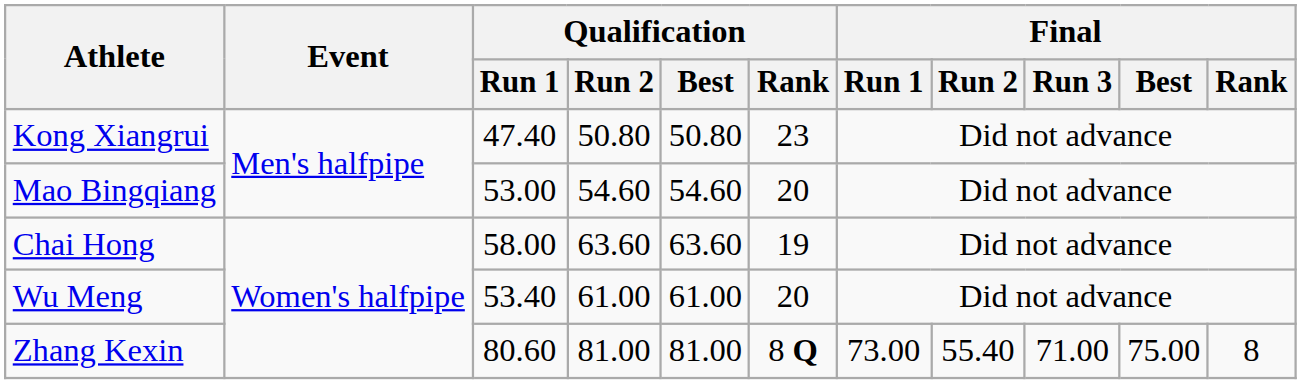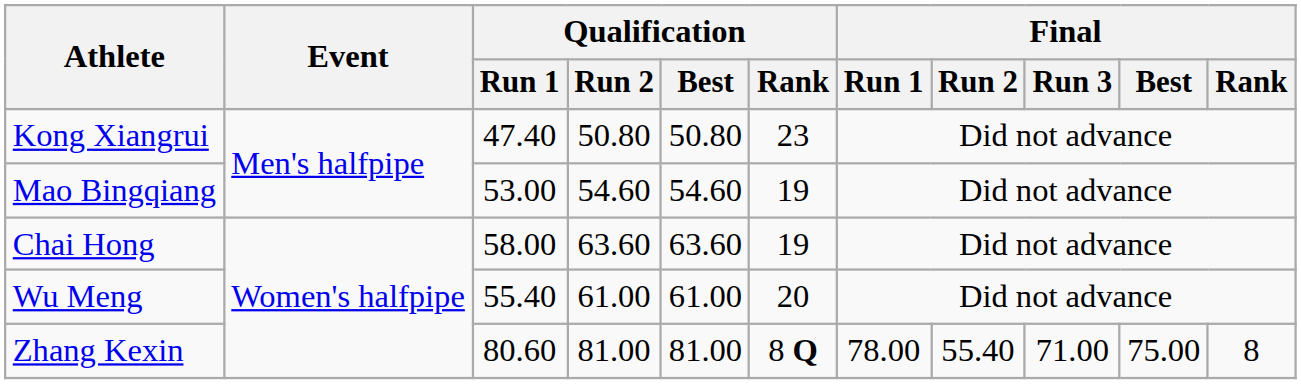Mao Bingqiang | Qualification / Rank: 20 -> 19
Wu Meng | Qualification / Run 1: 53.40 -> 55.40
Zhang Kexin | Final / Run 1: 73.00 -> 78.00
